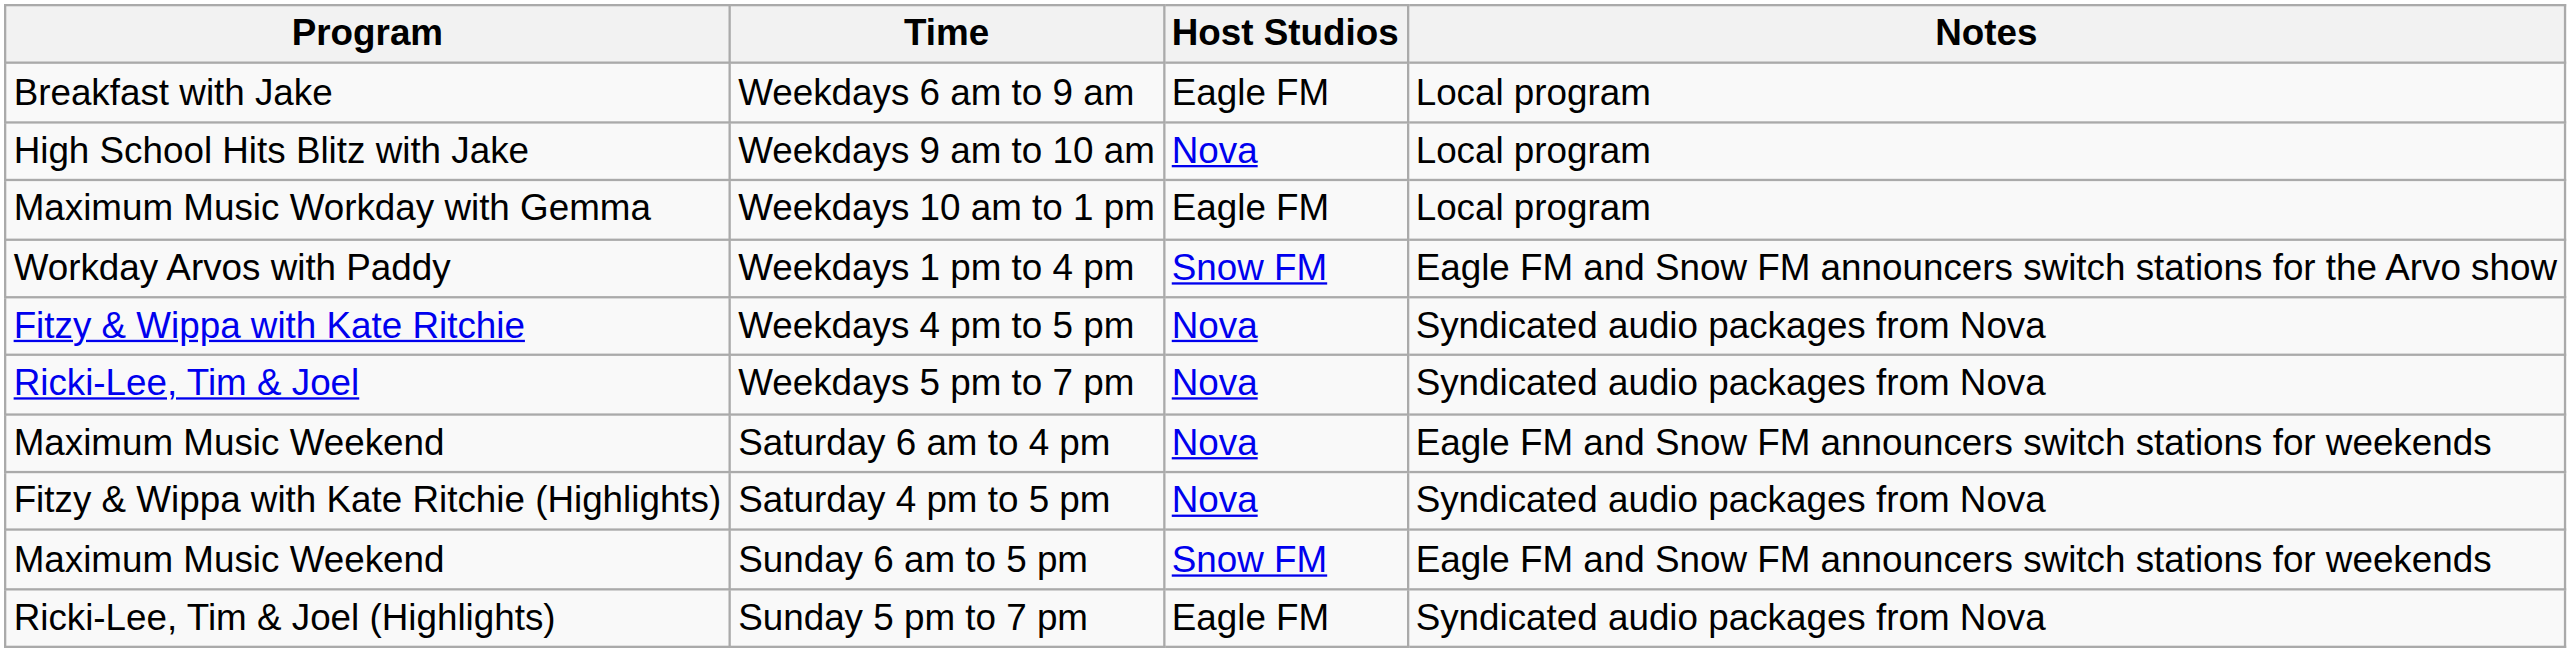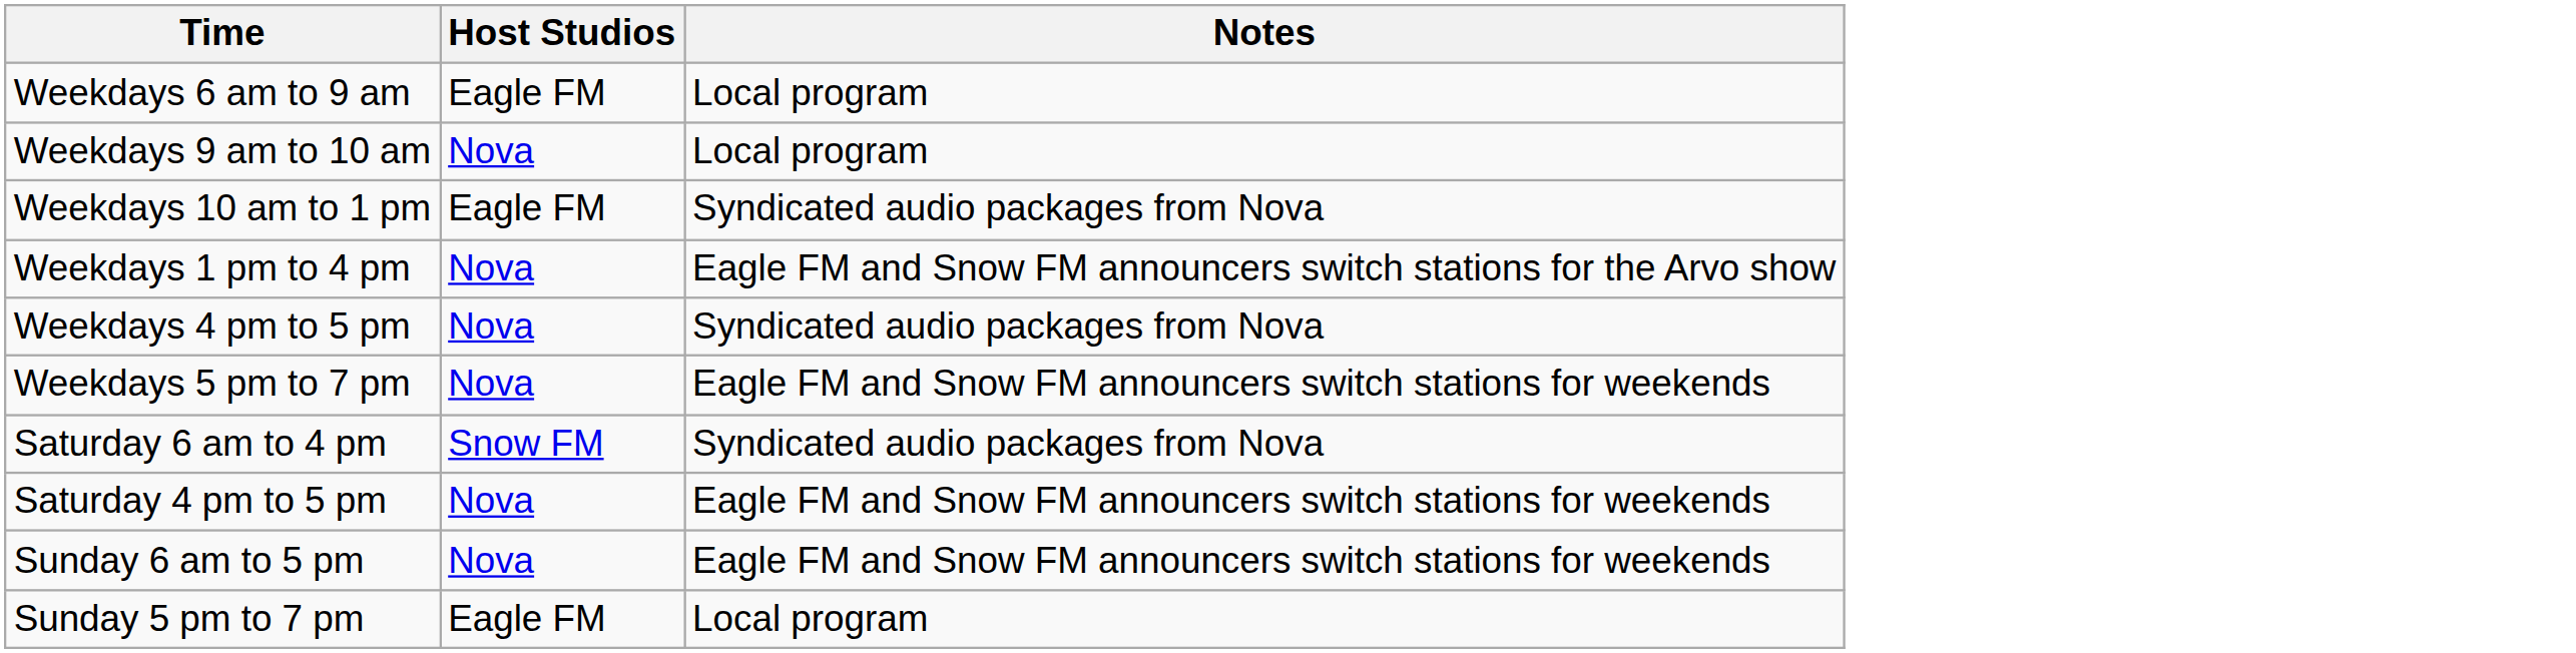- column: Program | Breakfast with Jake | High School Hits Blitz with Jake | Maximum Music Workday with Gemma | Workday Arvos with Paddy | Fitzy & Wippa with Kate Ritchie | Ricki-Lee, Tim & Joel | Maximum Music Weekend | Fitzy & Wippa with Kate Ritchie (Highlights) | Maximum Music Weekend | Ricki-Lee, Tim & Joel (Highlights)
Weekdays 10 am to 1 pm | Notes: Local program -> Syndicated audio packages from Nova
Weekdays 1 pm to 4 pm | Host Studios: Snow FM -> Nova
Weekdays 5 pm to 7 pm | Notes: Syndicated audio packages from Nova -> Eagle FM and Snow FM announcers switch stations for weekends
Saturday 6 am to 4 pm | Host Studios: Nova -> Snow FM
Saturday 6 am to 4 pm | Notes: Eagle FM and Snow FM announcers switch stations for weekends -> Syndicated audio packages from Nova
Saturday 4 pm to 5 pm | Notes: Syndicated audio packages from Nova -> Eagle FM and Snow FM announcers switch stations for weekends
Sunday 6 am to 5 pm | Host Studios: Snow FM -> Nova
Sunday 5 pm to 7 pm | Notes: Syndicated audio packages from Nova -> Local program
